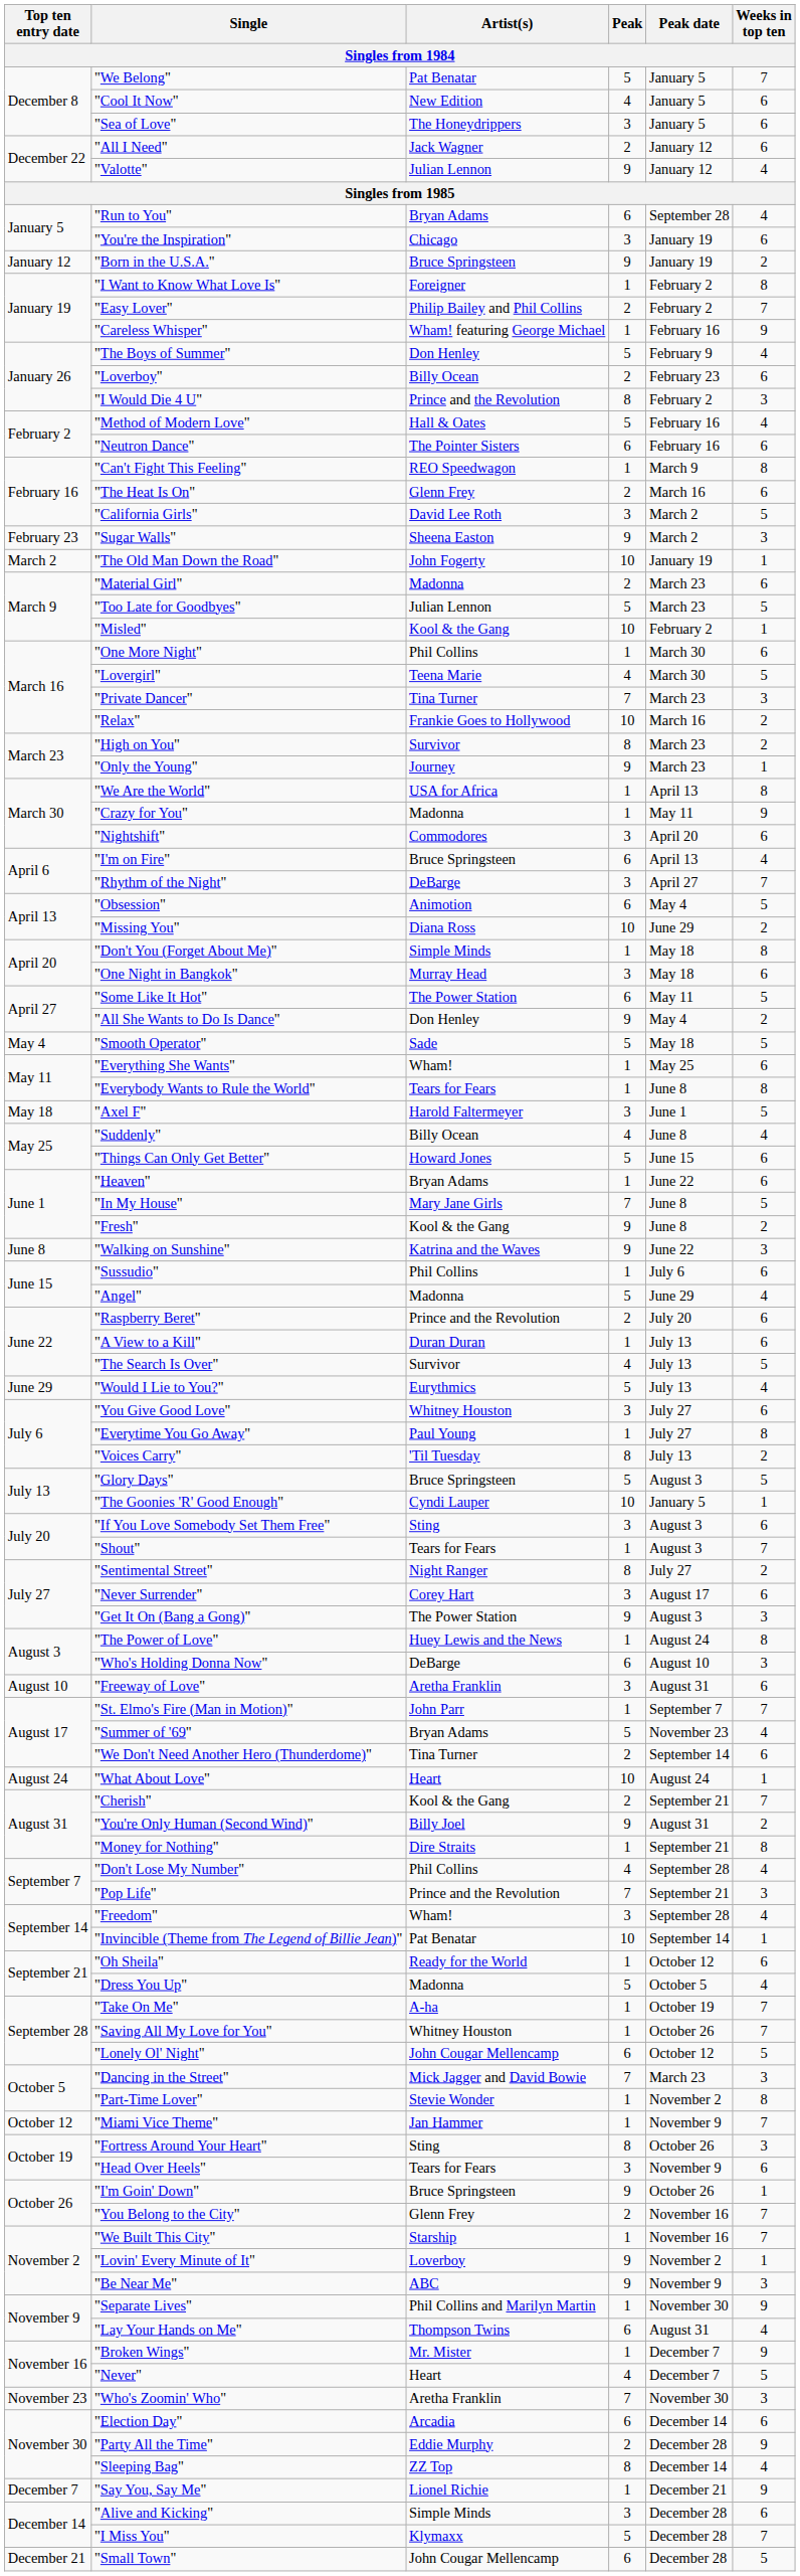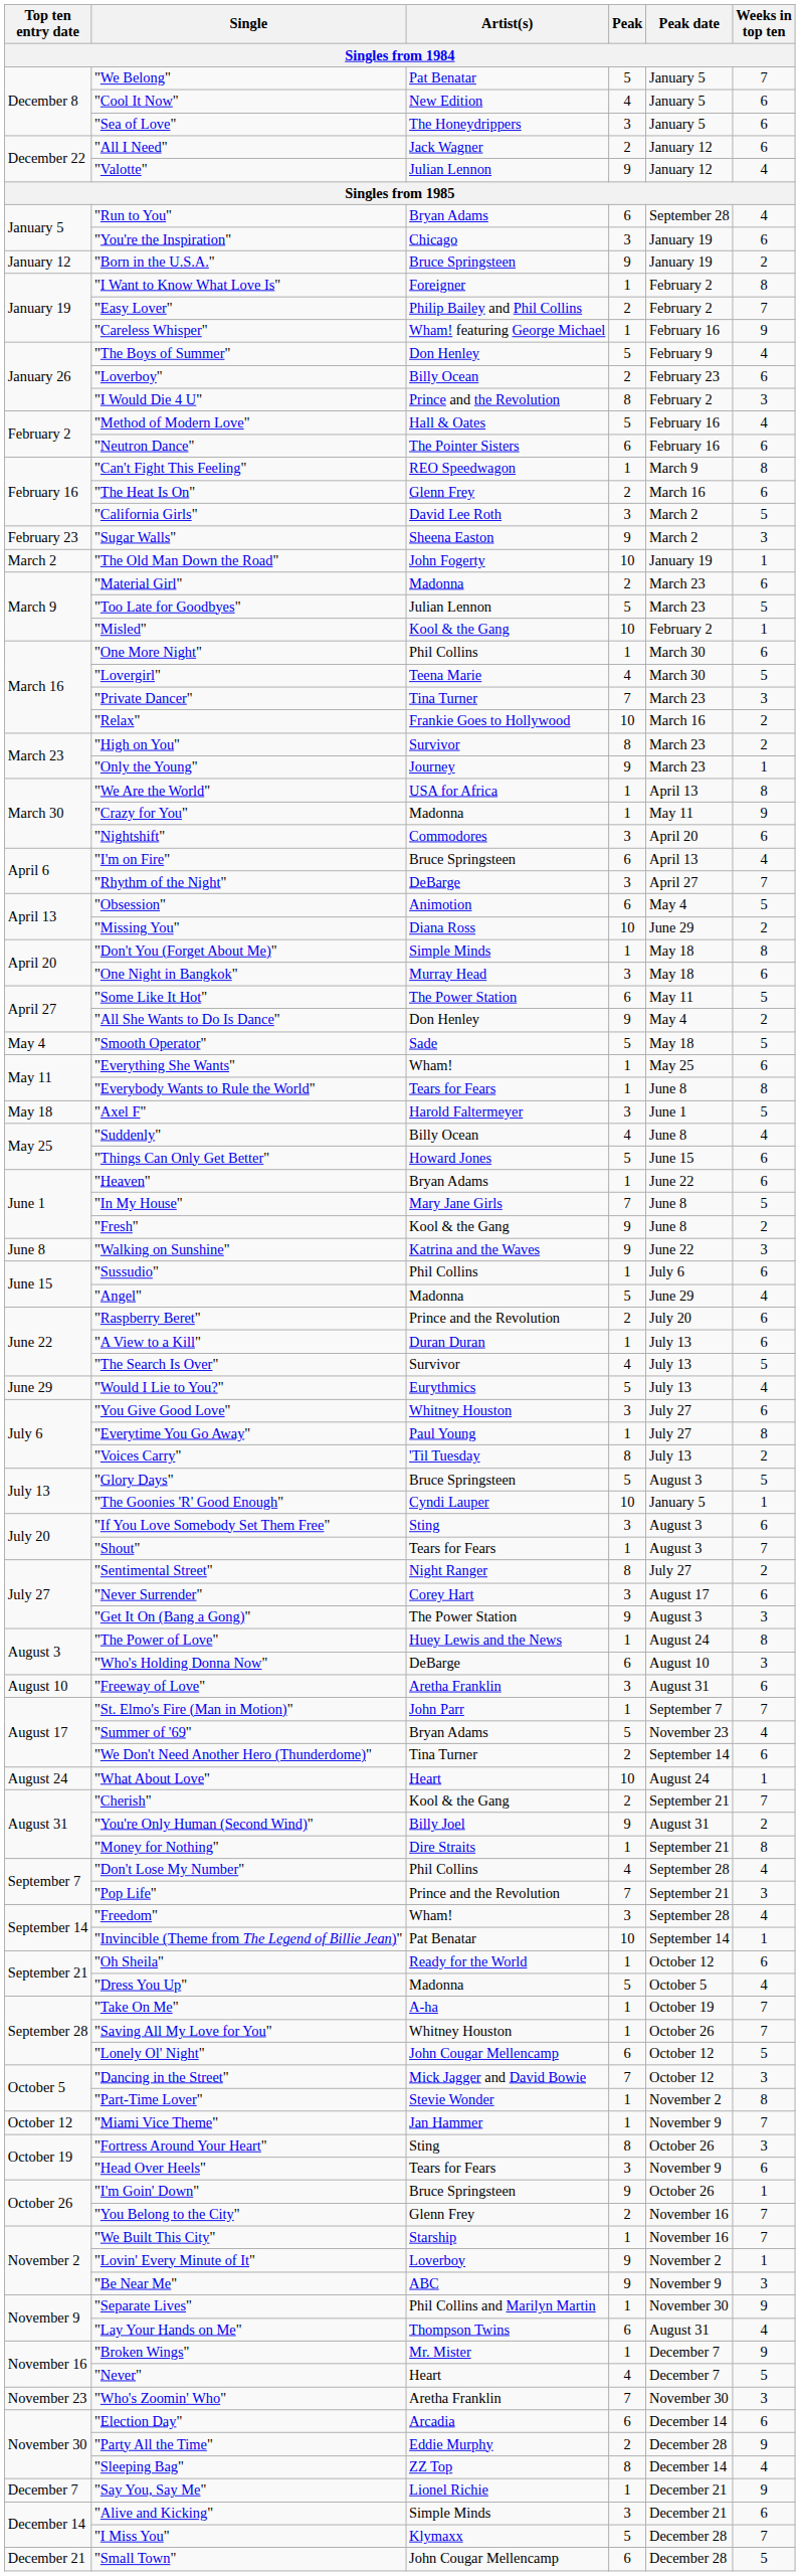"Dancing in the Street" | Peak date: March 23 -> October 12
"Alive and Kicking" | Peak date: December 28 -> December 21
